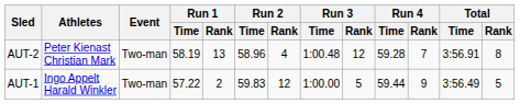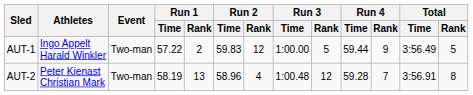rows swapped: AUT-1 <-> AUT-2
